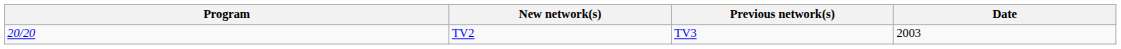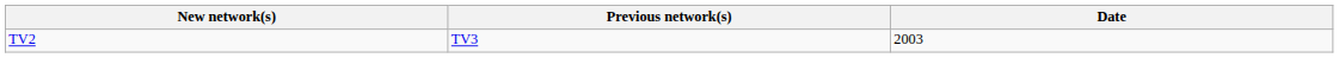- column: Program | 20/20
